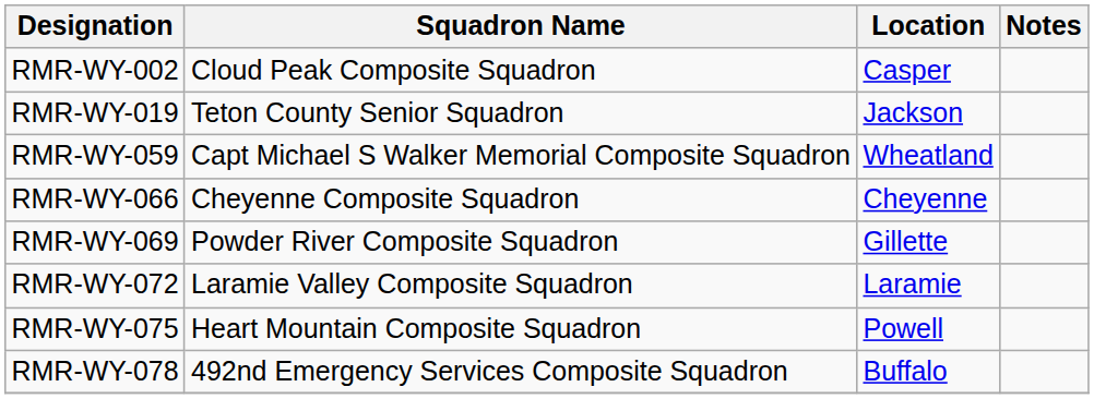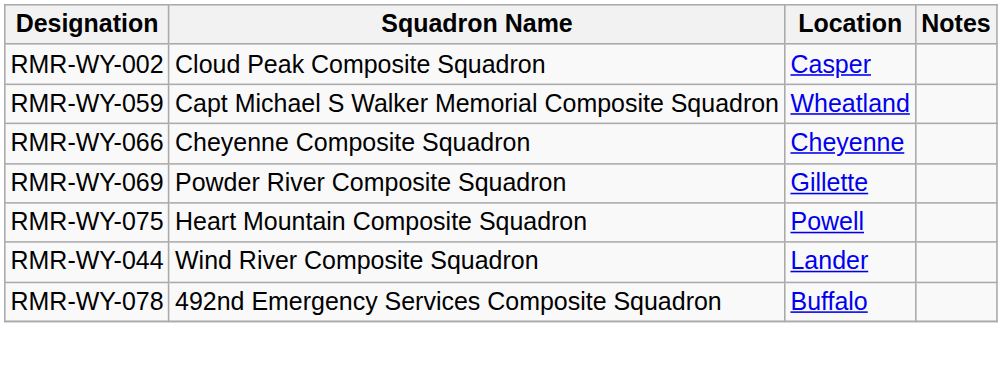- row: RMR-WY-019 | Teton County Senior Squadron | Jackson
- row: RMR-WY-072 | Laramie Valley Composite Squadron | Laramie
+ row: RMR-WY-044 | Wind River Composite Squadron | Lander
